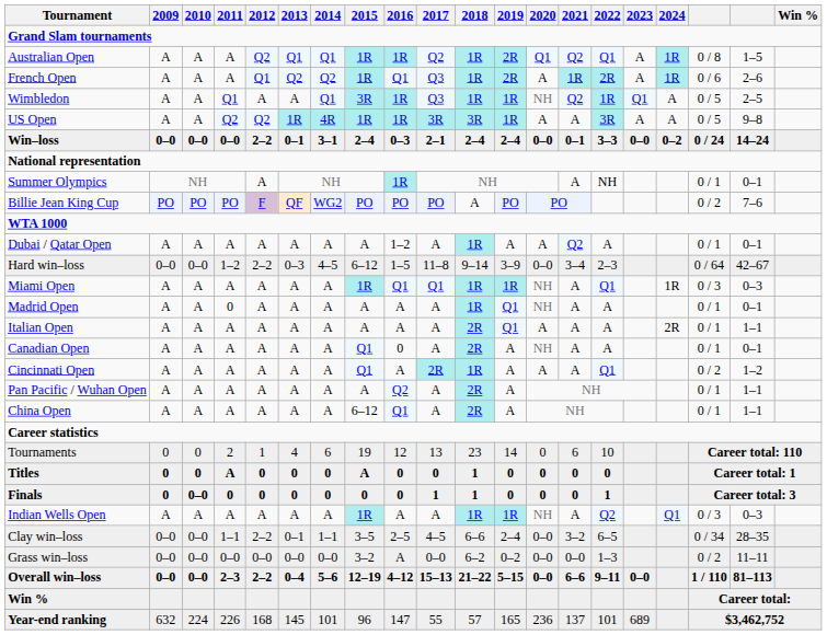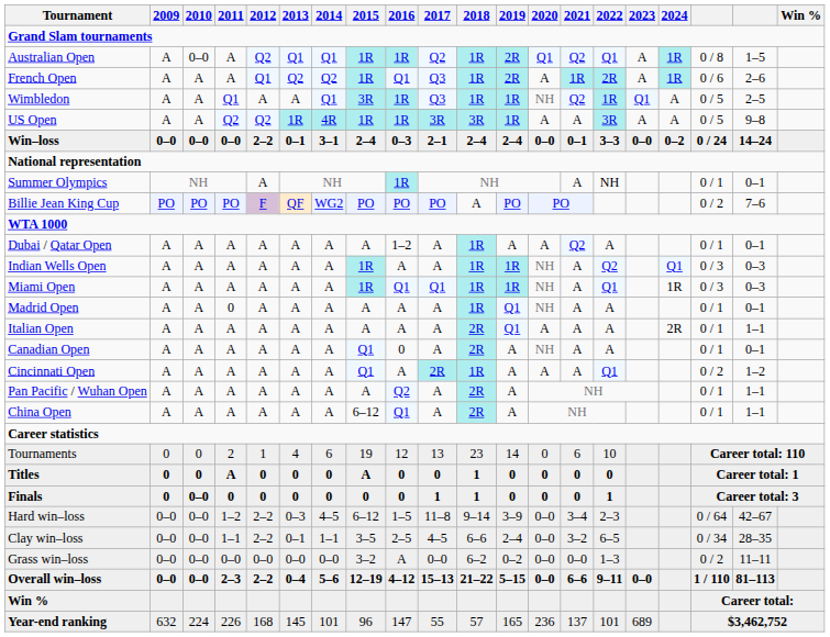Australian Open | 2010: A -> 0–0
rows swapped: Indian Wells Open <-> Hard win–loss
